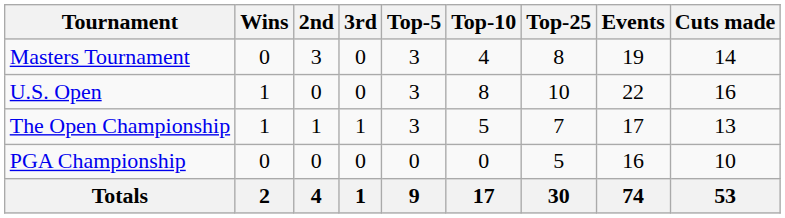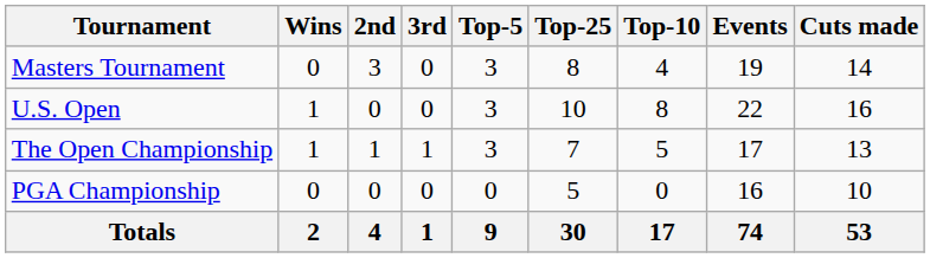columns swapped: Top-10 <-> Top-25
